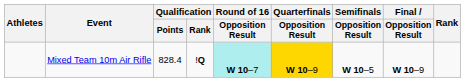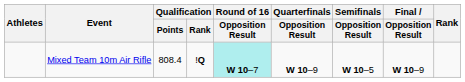Mixed Team 10m Air Rifle | Qualification / Points: 828.4 -> 808.4
Mixed Team 10m Air Rifle | Quarterfinals / Opposition Result: gold background -> no background
